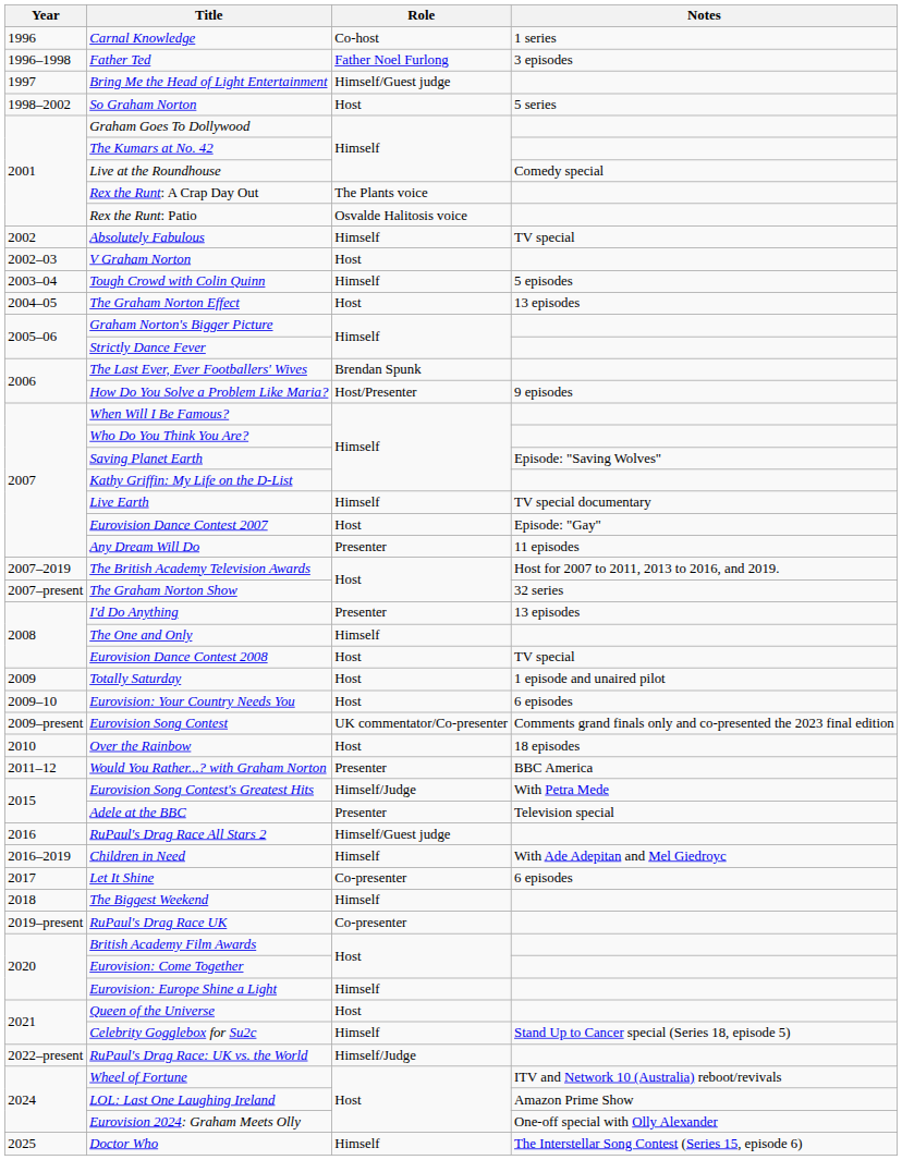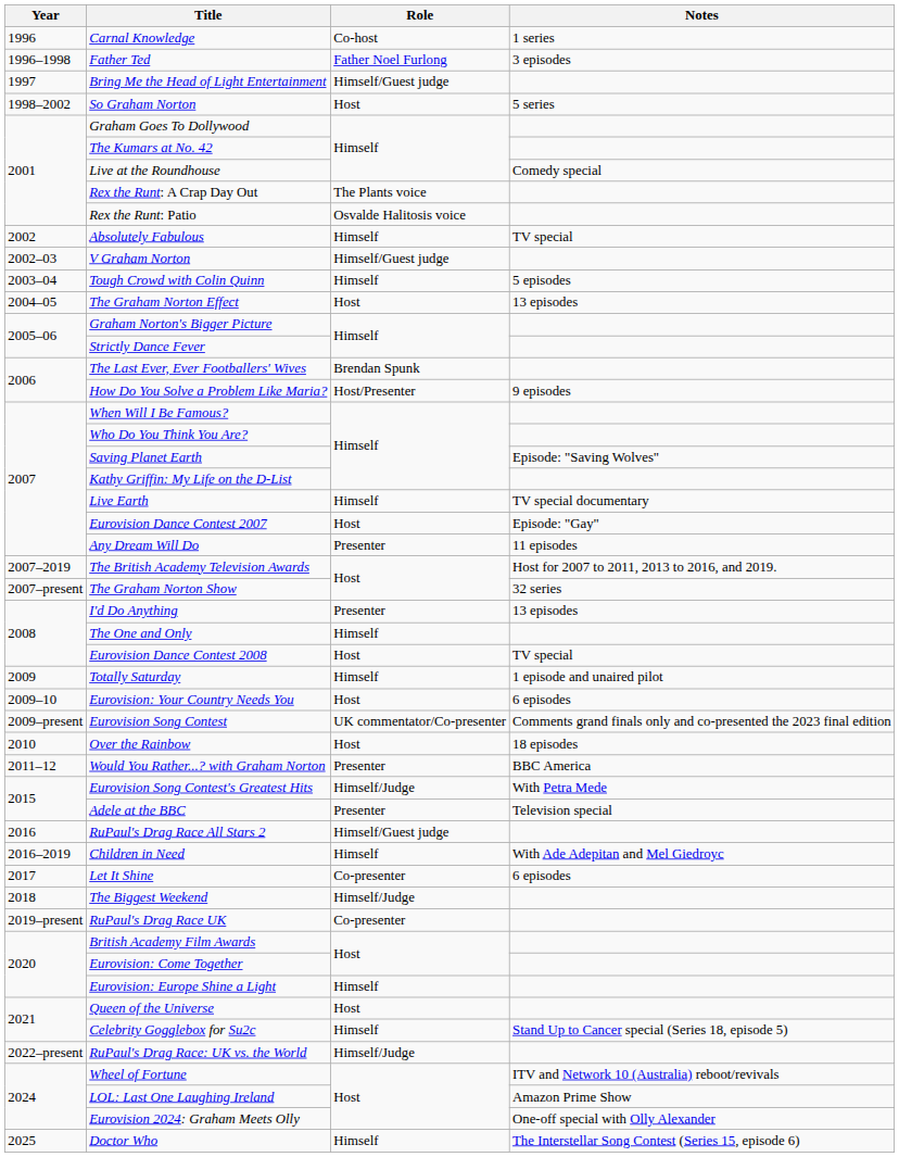V Graham Norton | Role: Host -> Himself/Guest judge
Totally Saturday | Role: Host -> Himself
The Biggest Weekend | Role: Himself -> Himself/Judge
